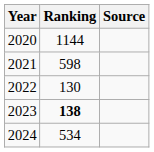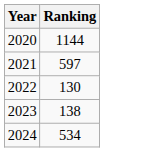- column: Source
2021 | Ranking: 598 -> 597
2023 | Ranking: bold -> normal
